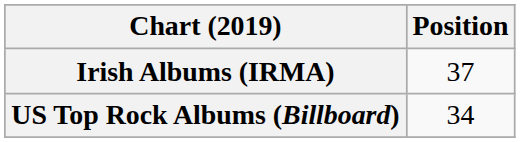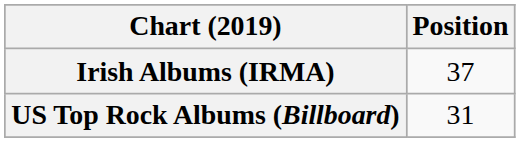US Top Rock Albums (Billboard) | Position: 34 -> 31
